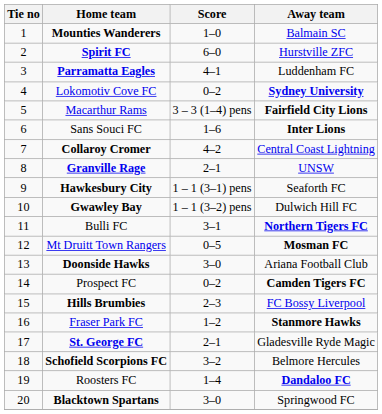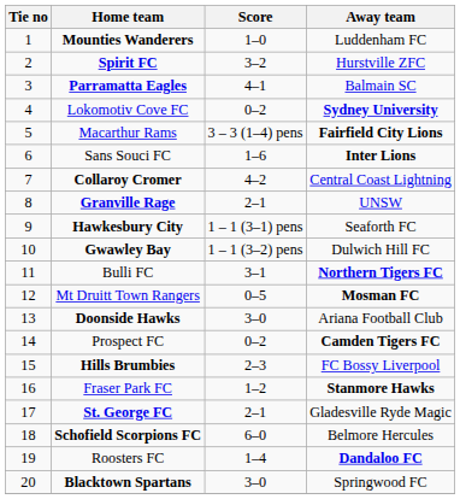Mounties Wanderers | Away team: Balmain SC -> Luddenham FC
Spirit FC | Score: 6–0 -> 3–2
Parramatta Eagles | Away team: Luddenham FC -> Balmain SC
Schofield Scorpions FC | Score: 3–2 -> 6–0
